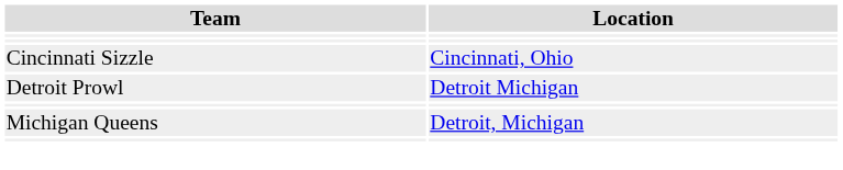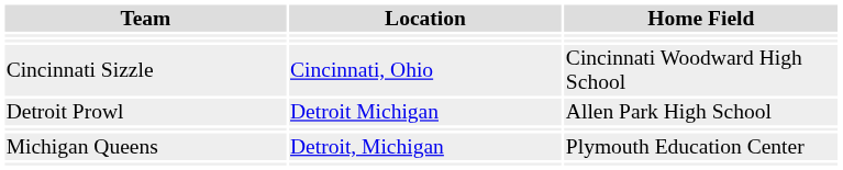+ column: Home Field | Cincinnati Woodward High School | Allen Park High School | Plymouth Education Center
